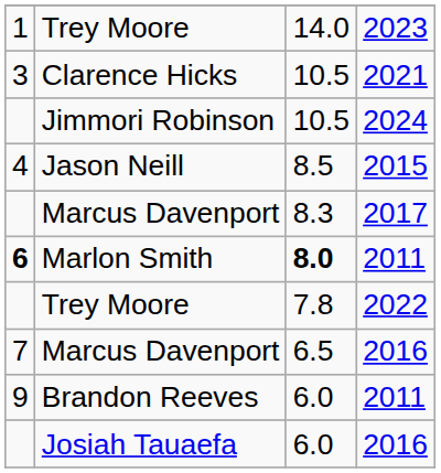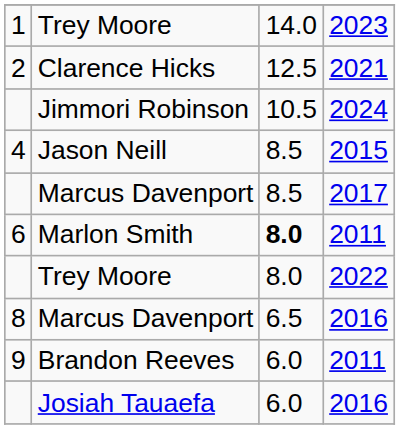Clarence Hicks | column 1: 3 -> 2
Clarence Hicks | column 3: 10.5 -> 12.5
Marcus Davenport / 2017 | column 3: 8.3 -> 8.5
Marlon Smith | column 1: bold -> normal
Trey Moore / 2022 | column 3: 7.8 -> 8.0
Marcus Davenport / 2016 | column 1: 7 -> 8
